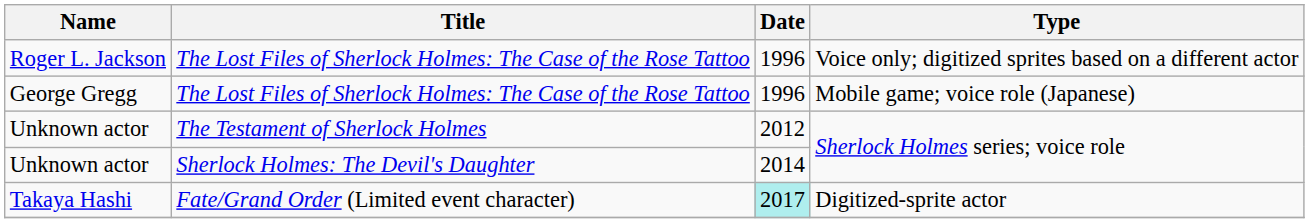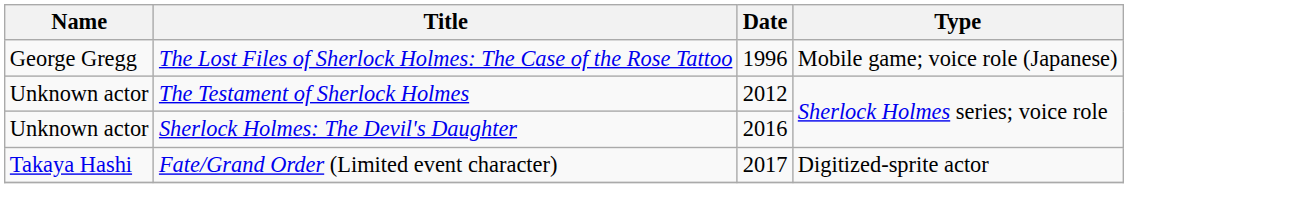- row: Roger L. Jackson | The Lost Files of Sherlock Holmes: The Case of the Rose Tattoo | 1996 | Voice only; digitized sprites based on a different actor
Unknown actor / Sherlock Holmes: The Devil's Daughter | Date: 2014 -> 2016
Takaya Hashi | Date: paleturquoise background -> no background
